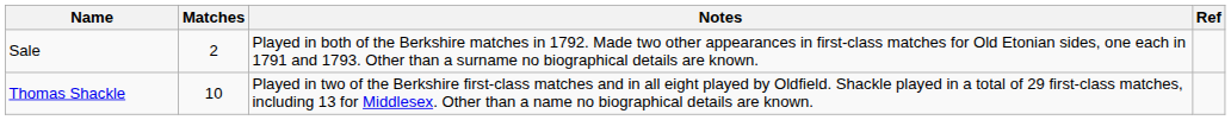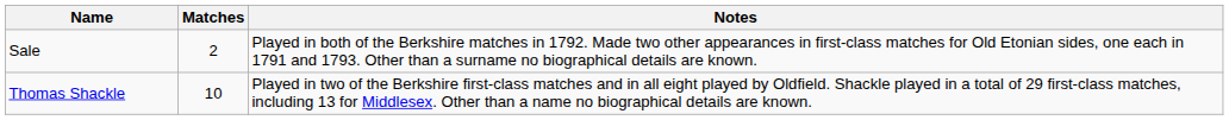- column: Ref
